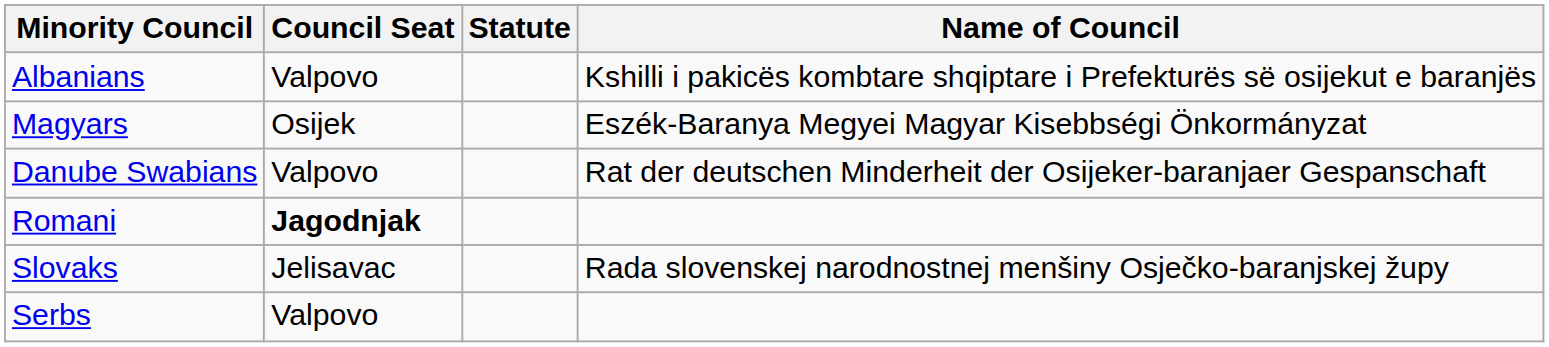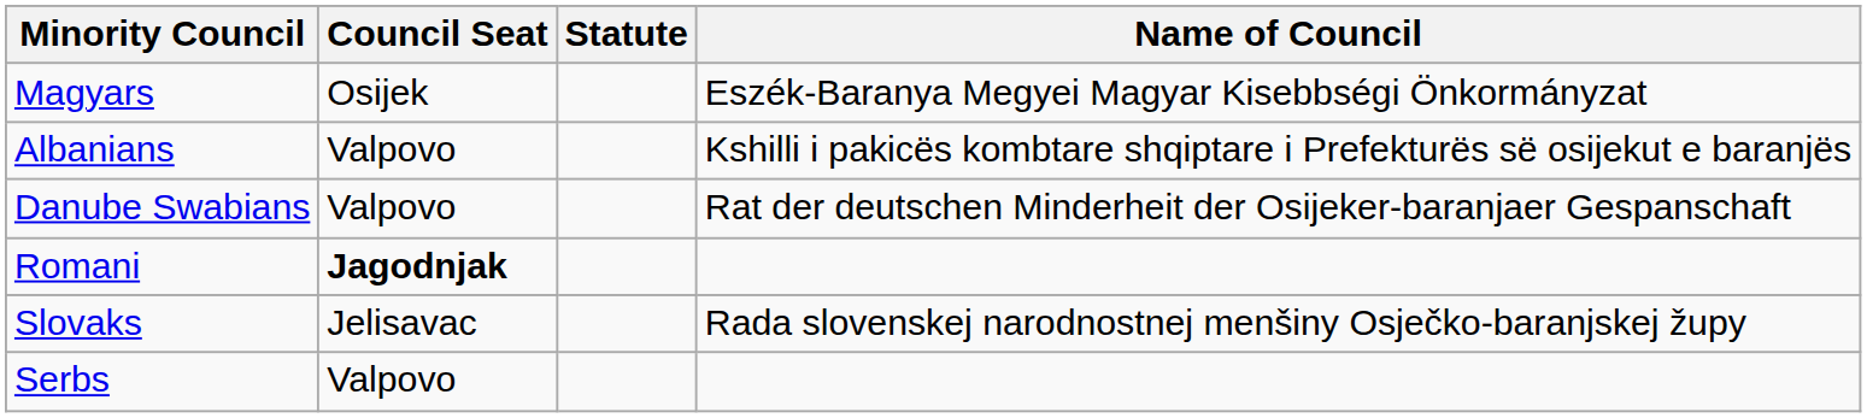rows swapped: Albanians <-> Magyars
